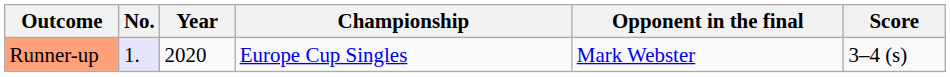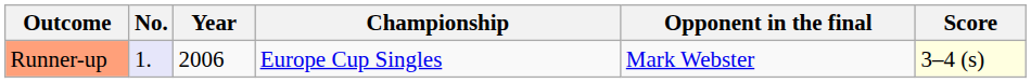Runner-up | Year: 2020 -> 2006
Runner-up | Score: no background -> lightyellow background
